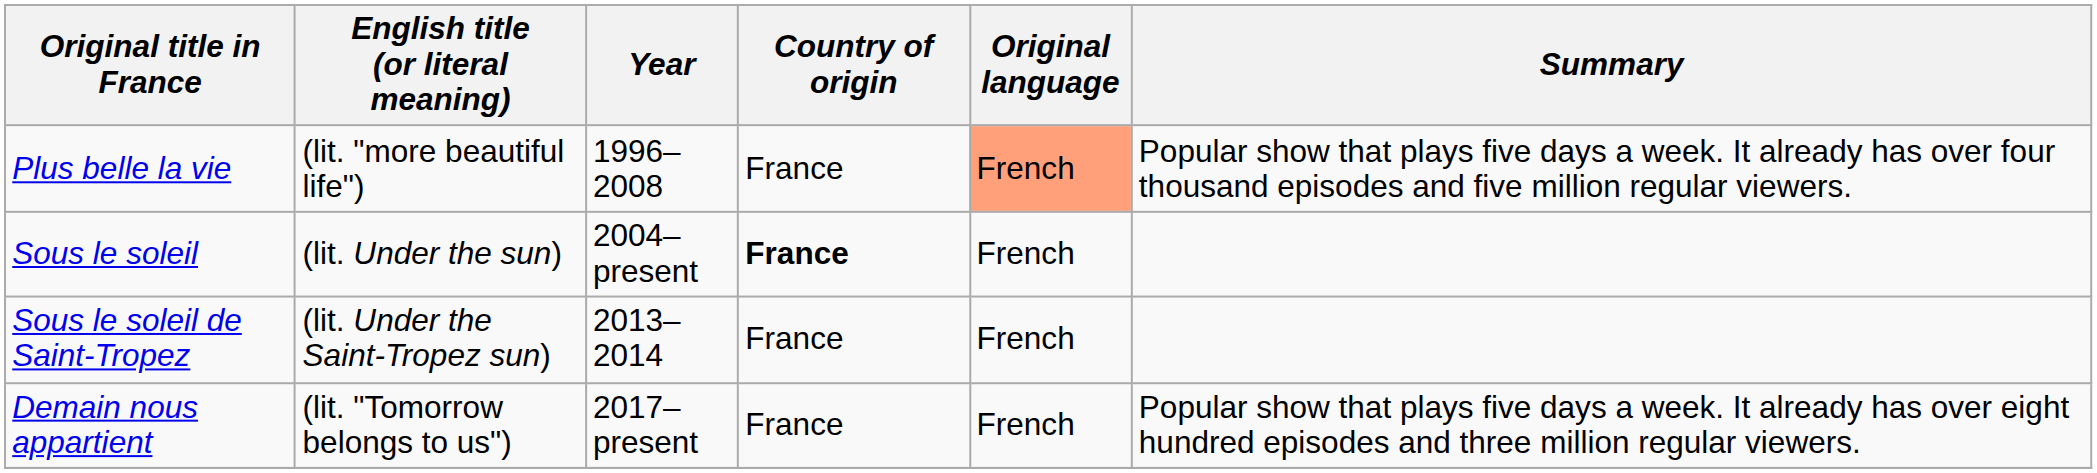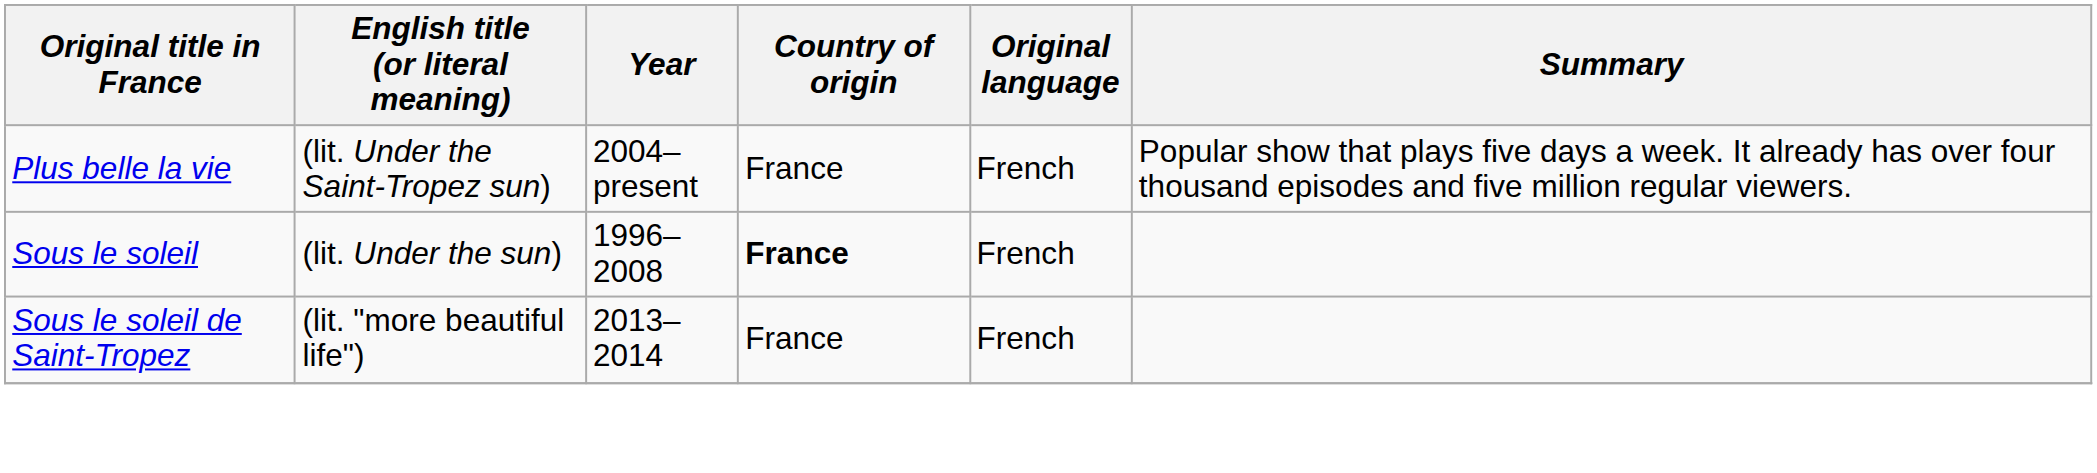Plus belle la vie | English title (or literal meaning): (lit. "more beautiful life") -> (lit. Under the Saint-Tropez sun)
Plus belle la vie | Year: 1996–2008 -> 2004–present
Plus belle la vie | Original language: lightsalmon background -> no background
Sous le soleil | Year: 2004–present -> 1996–2008
Sous le soleil de Saint-Tropez | English title (or literal meaning): (lit. Under the Saint-Tropez sun) -> (lit. "more beautiful life")
- row: Demain nous appartient | (lit. "Tomorrow belongs to us") | 2017–present | France | French | Popular show that plays five days a week. It already has over eight hundred episodes and three million regular viewers.
